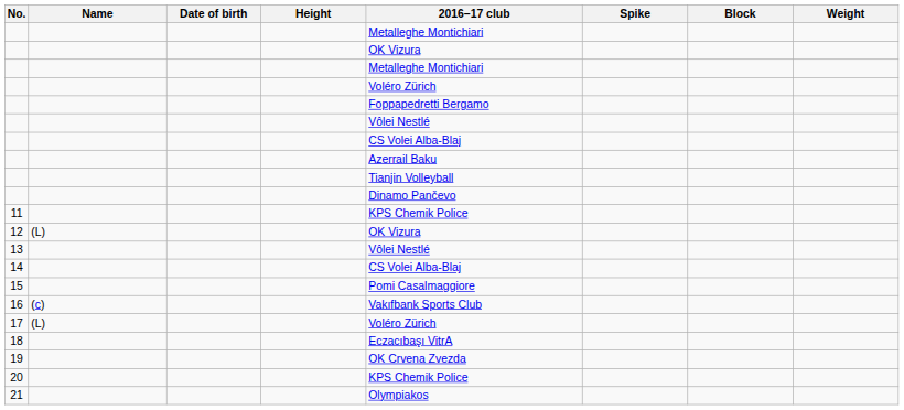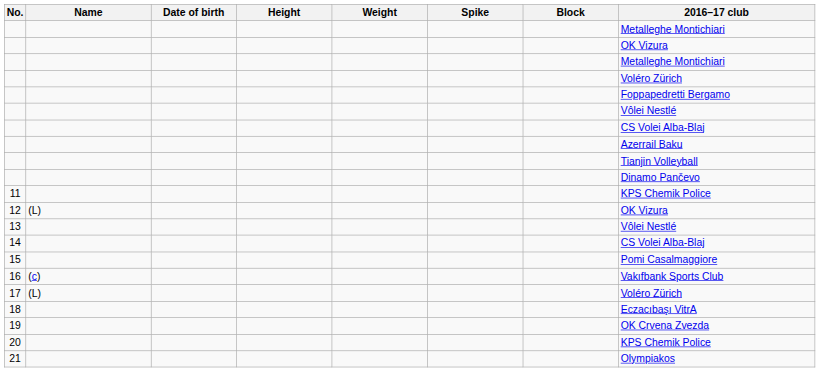columns swapped: Weight <-> 2016–17 club
